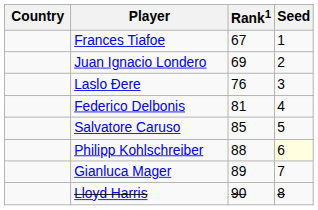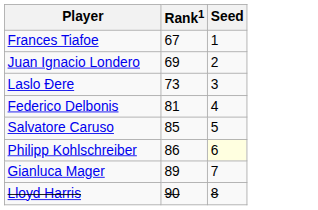- column: Country
Laslo Đere | Rank1: 76 -> 73
Philipp Kohlschreiber | Rank1: 88 -> 86
